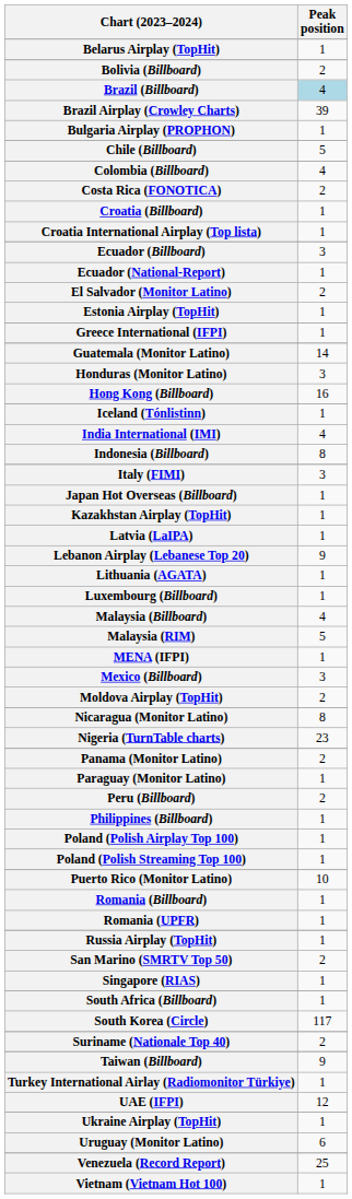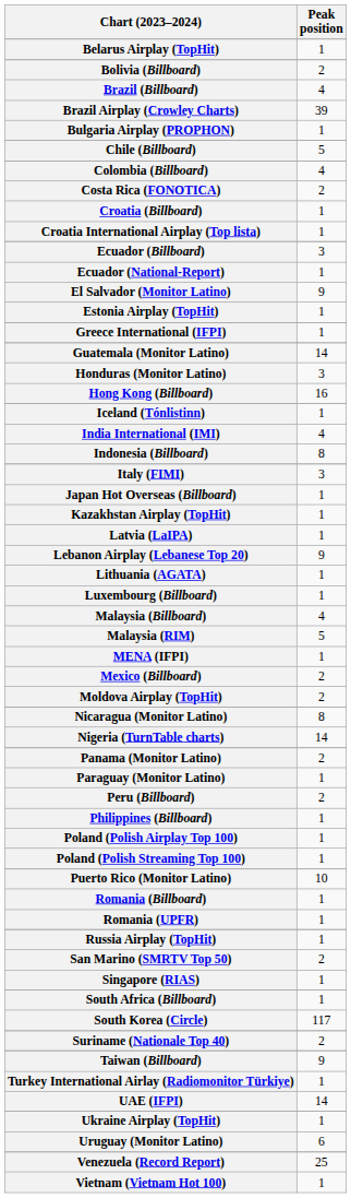Brazil (Billboard) | Peak position: lightblue background -> no background
El Salvador (Monitor Latino) | Peak position: 2 -> 9
Mexico (Billboard) | Peak position: 3 -> 2
Nigeria (TurnTable charts) | Peak position: 23 -> 14
UAE (IFPI) | Peak position: 12 -> 14
